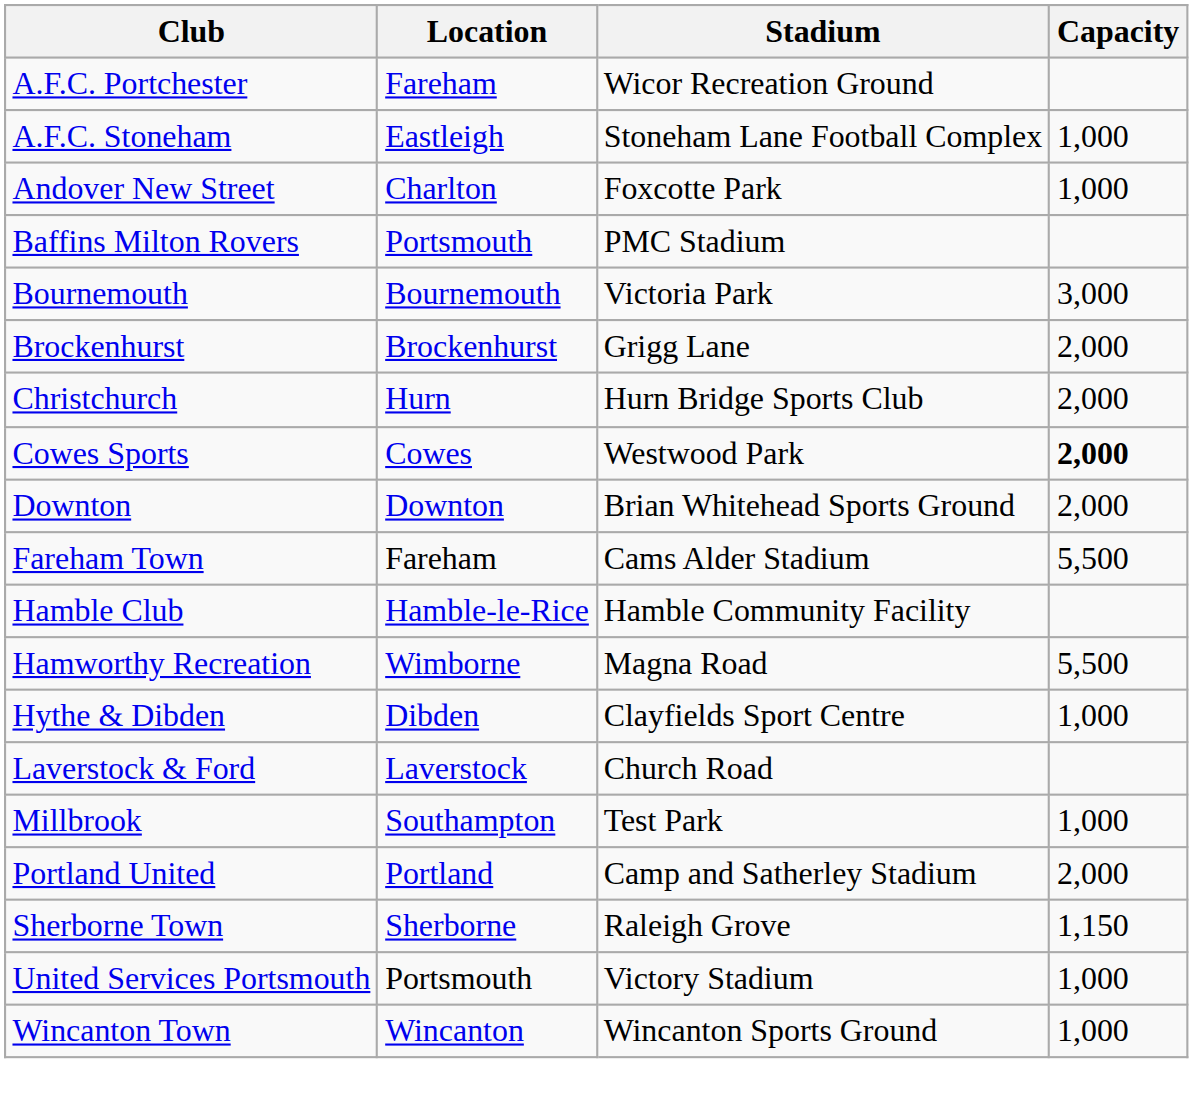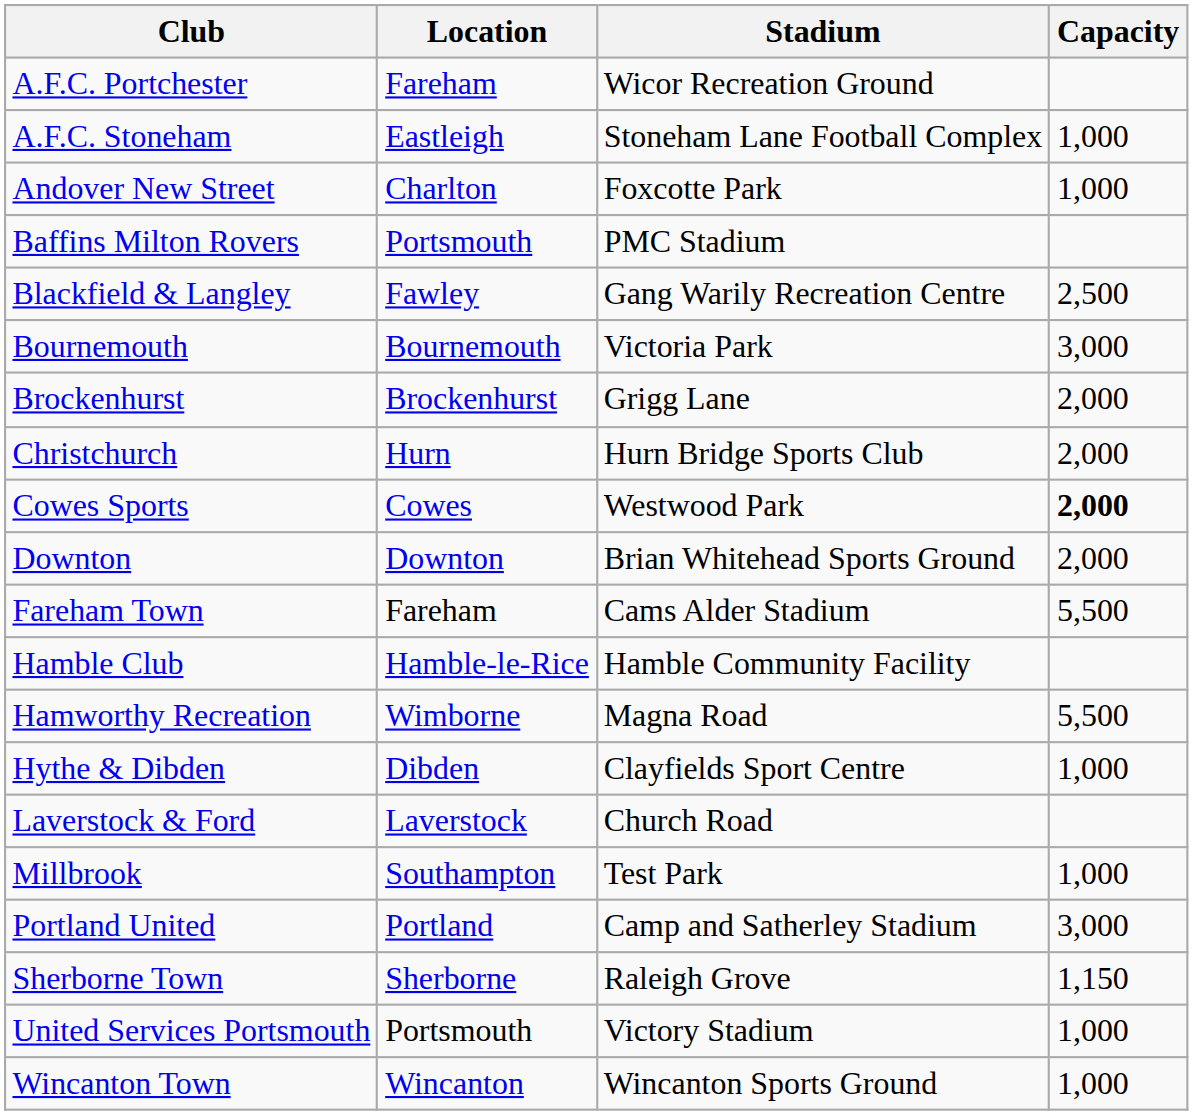+ row: Blackfield & Langley | Fawley | Gang Warily Recreation Centre | 2,500
Portland United | Capacity: 2,000 -> 3,000
